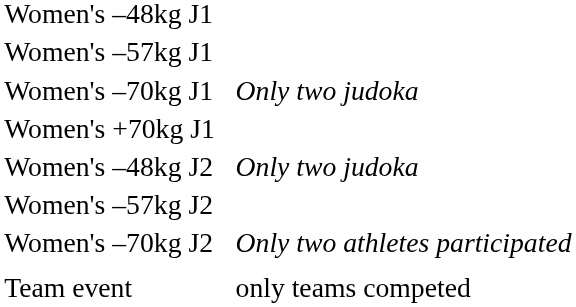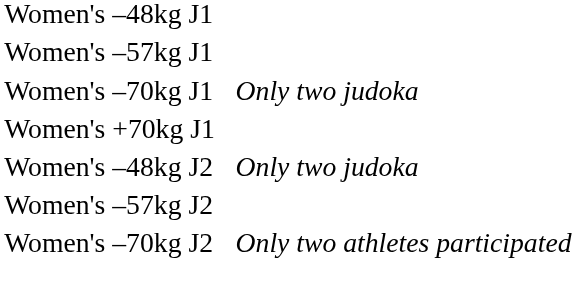- row: Team event | only teams competed
